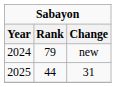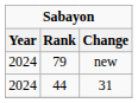31 | Year: 2025 -> 2024
